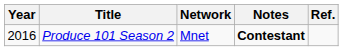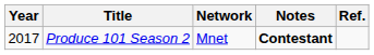Produce 101 Season 2 | Year: 2016 -> 2017
